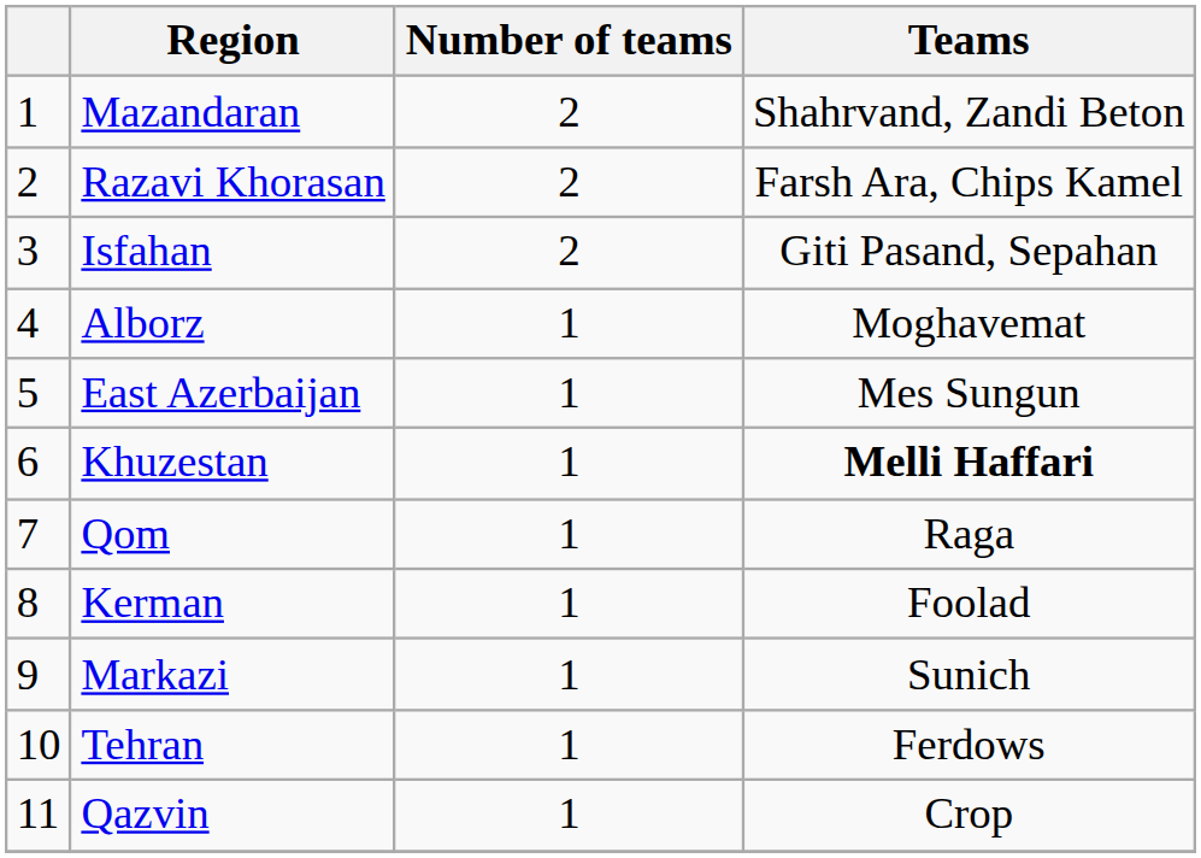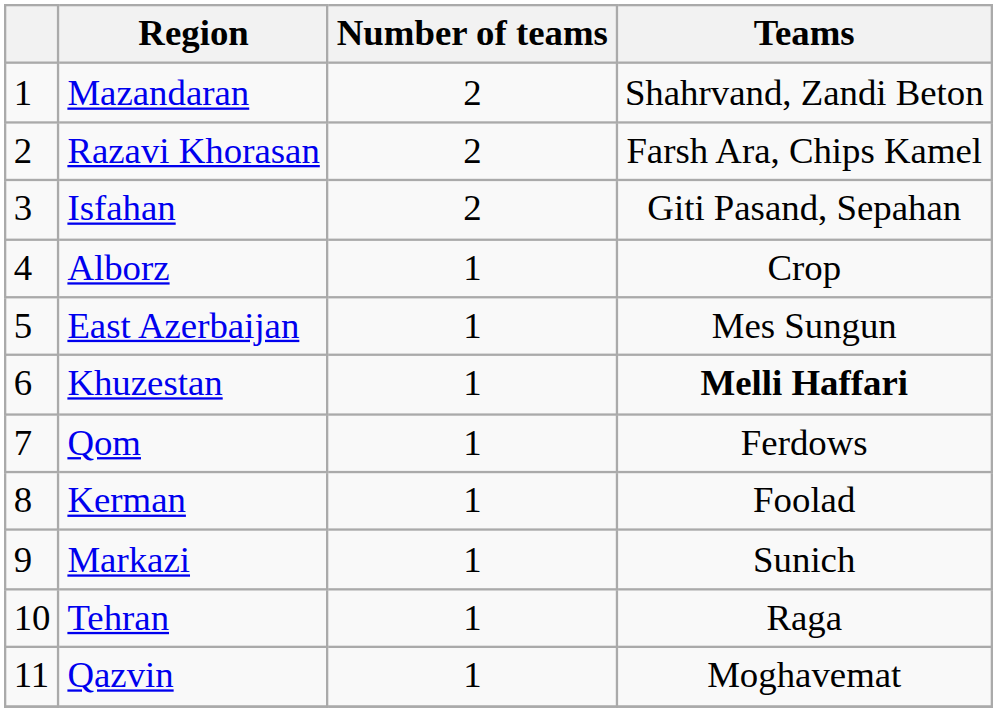Alborz | Teams: Moghavemat -> Crop
Qom | Teams: Raga -> Ferdows
Tehran | Teams: Ferdows -> Raga
Qazvin | Teams: Crop -> Moghavemat
